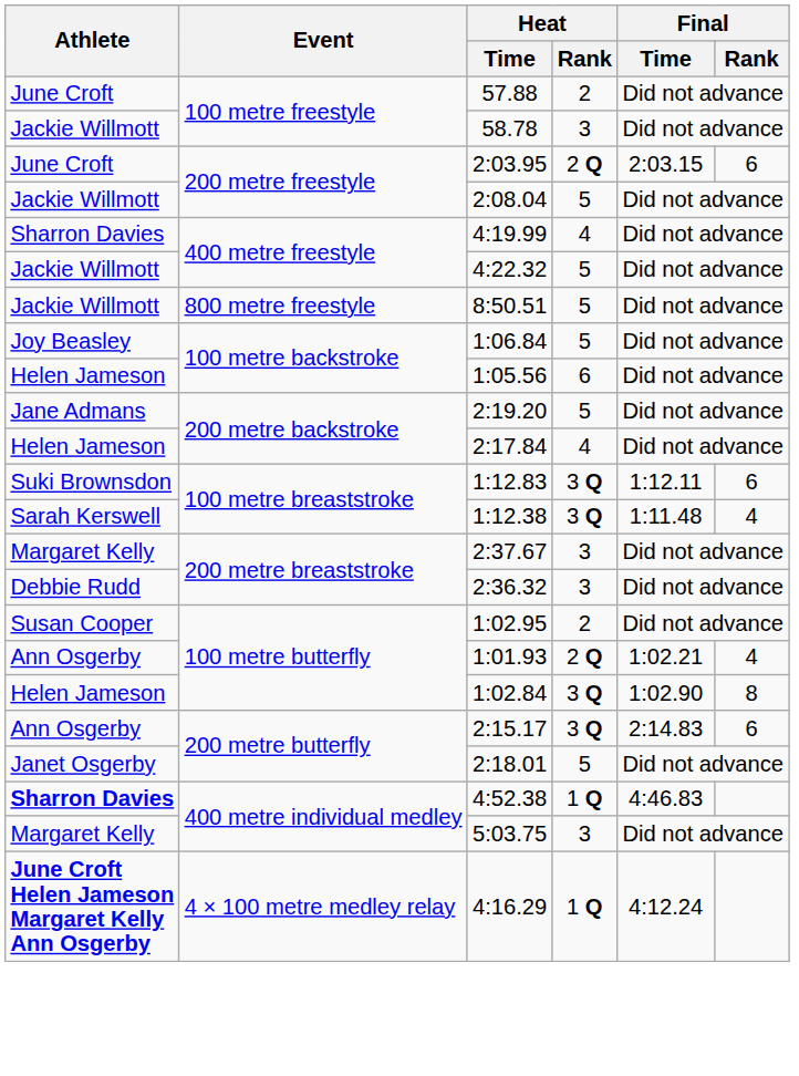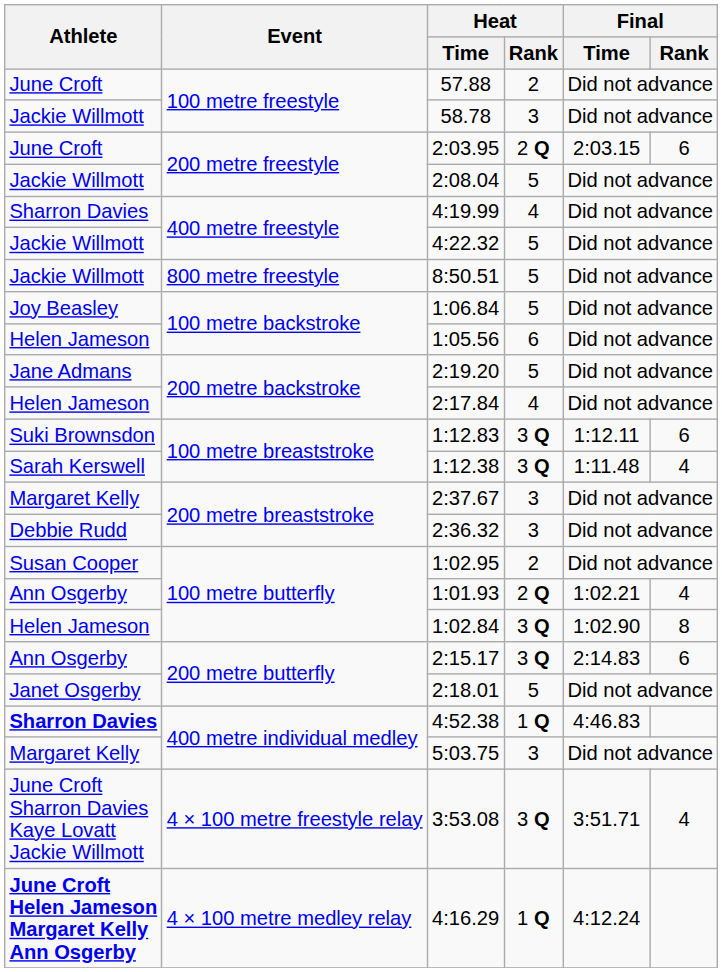+ row: June Croft Sharron Davies Kaye Lovatt Jackie Willmott | 4 × 100 metre freestyle relay | 3:53.08 | 3 Q | 3:51.71 | 4
